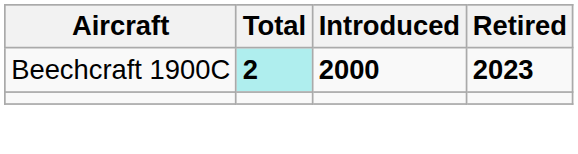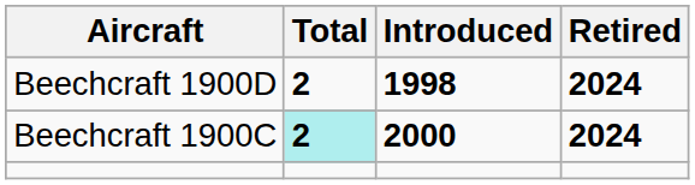+ row: Beechcraft 1900D | 2 | 1998 | 2024
Beechcraft 1900C | Retired: 2023 -> 2024
